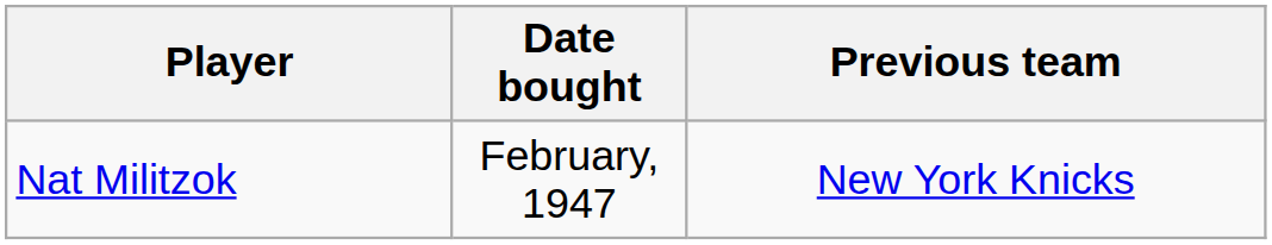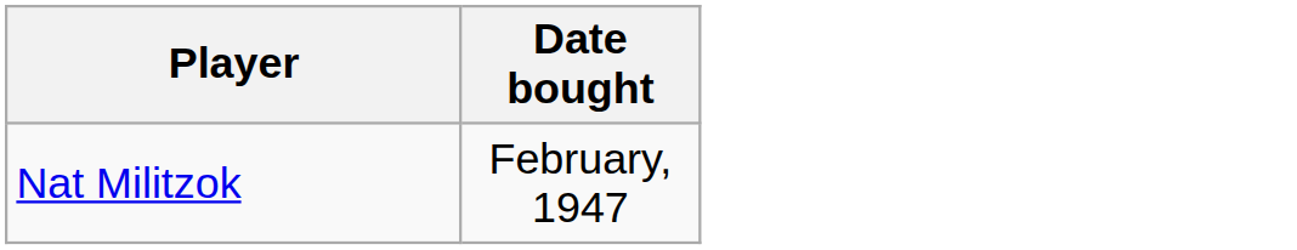- column: Previous team | New York Knicks
